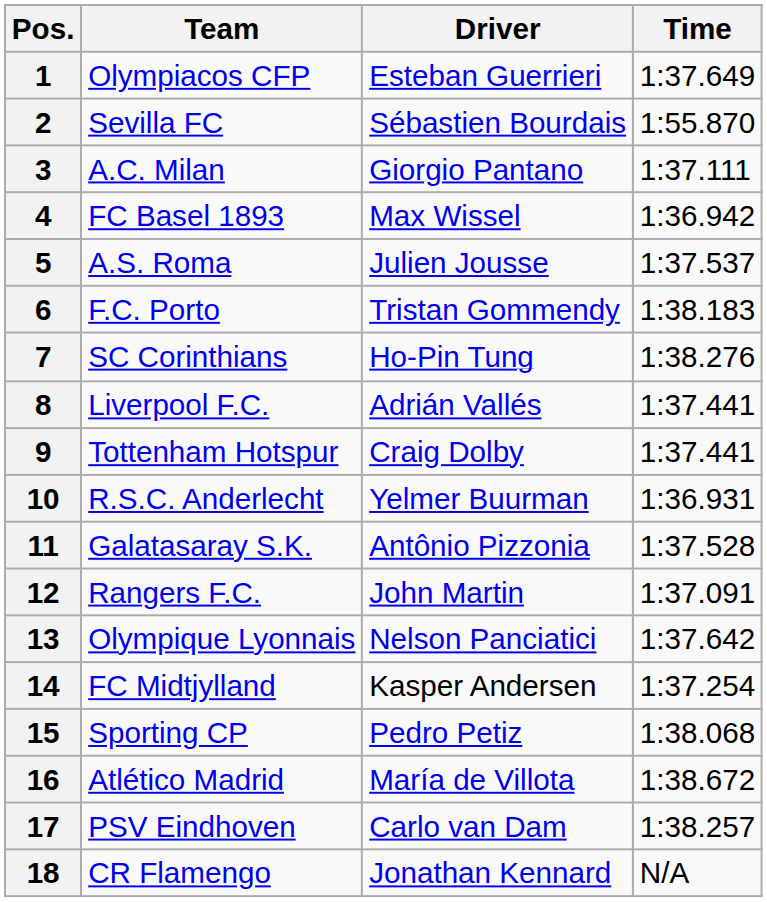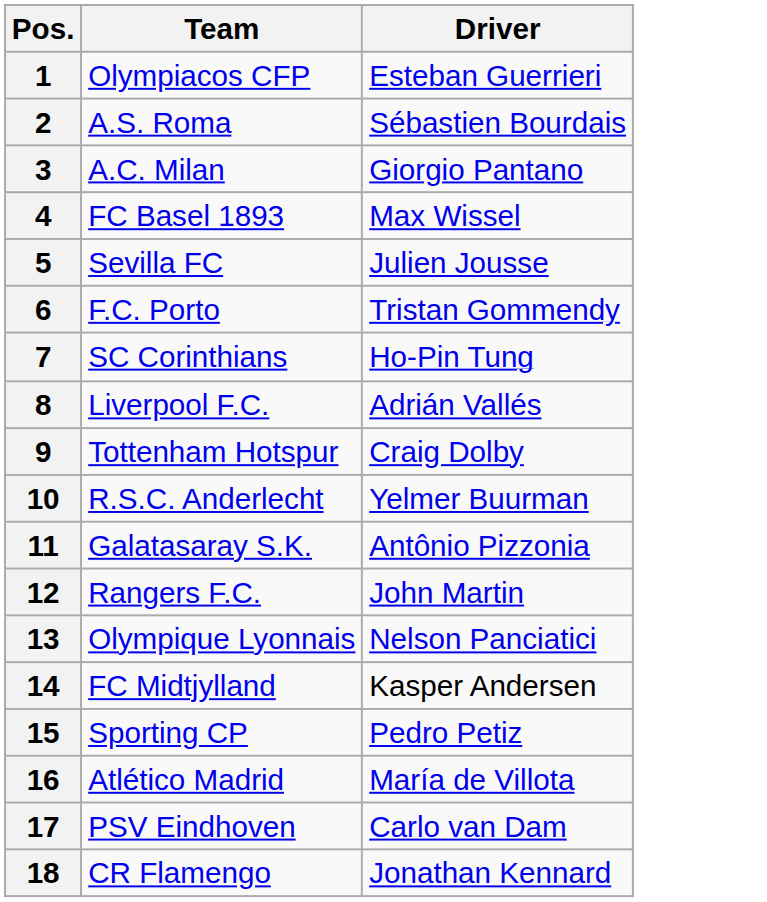- column: Time | 1:37.649 | 1:55.870 | 1:37.111 | 1:36.942 | 1:37.537 | 1:38.183 | 1:38.276 | 1:37.441 | 1:37.441 | 1:36.931 | 1:37.528 | 1:37.091 | 1:37.642 | 1:37.254 | 1:38.068 | 1:38.672 | 1:38.257 | N/A
2 | Team: Sevilla FC -> A.S. Roma
5 | Team: A.S. Roma -> Sevilla FC
